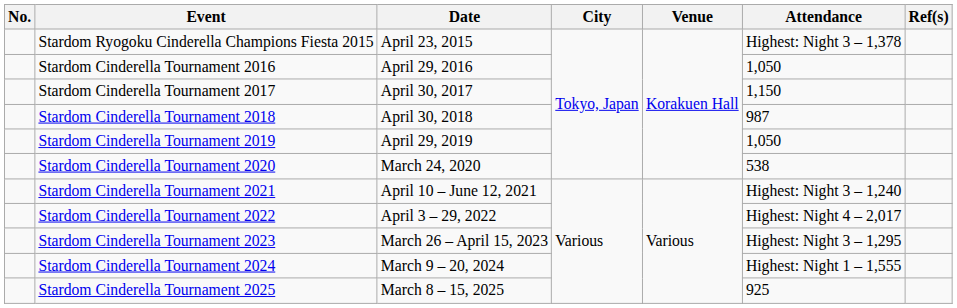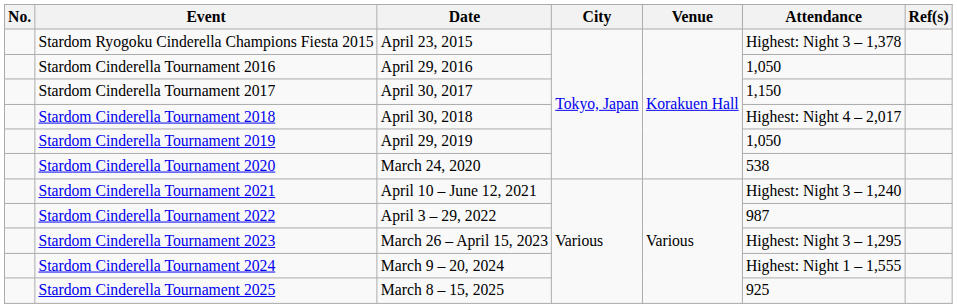Stardom Cinderella Tournament 2018 | Attendance: 987 -> Highest: Night 4 – 2,017
Stardom Cinderella Tournament 2022 | Attendance: Highest: Night 4 – 2,017 -> 987
